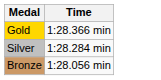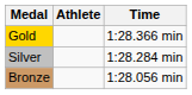+ column: Athlete
